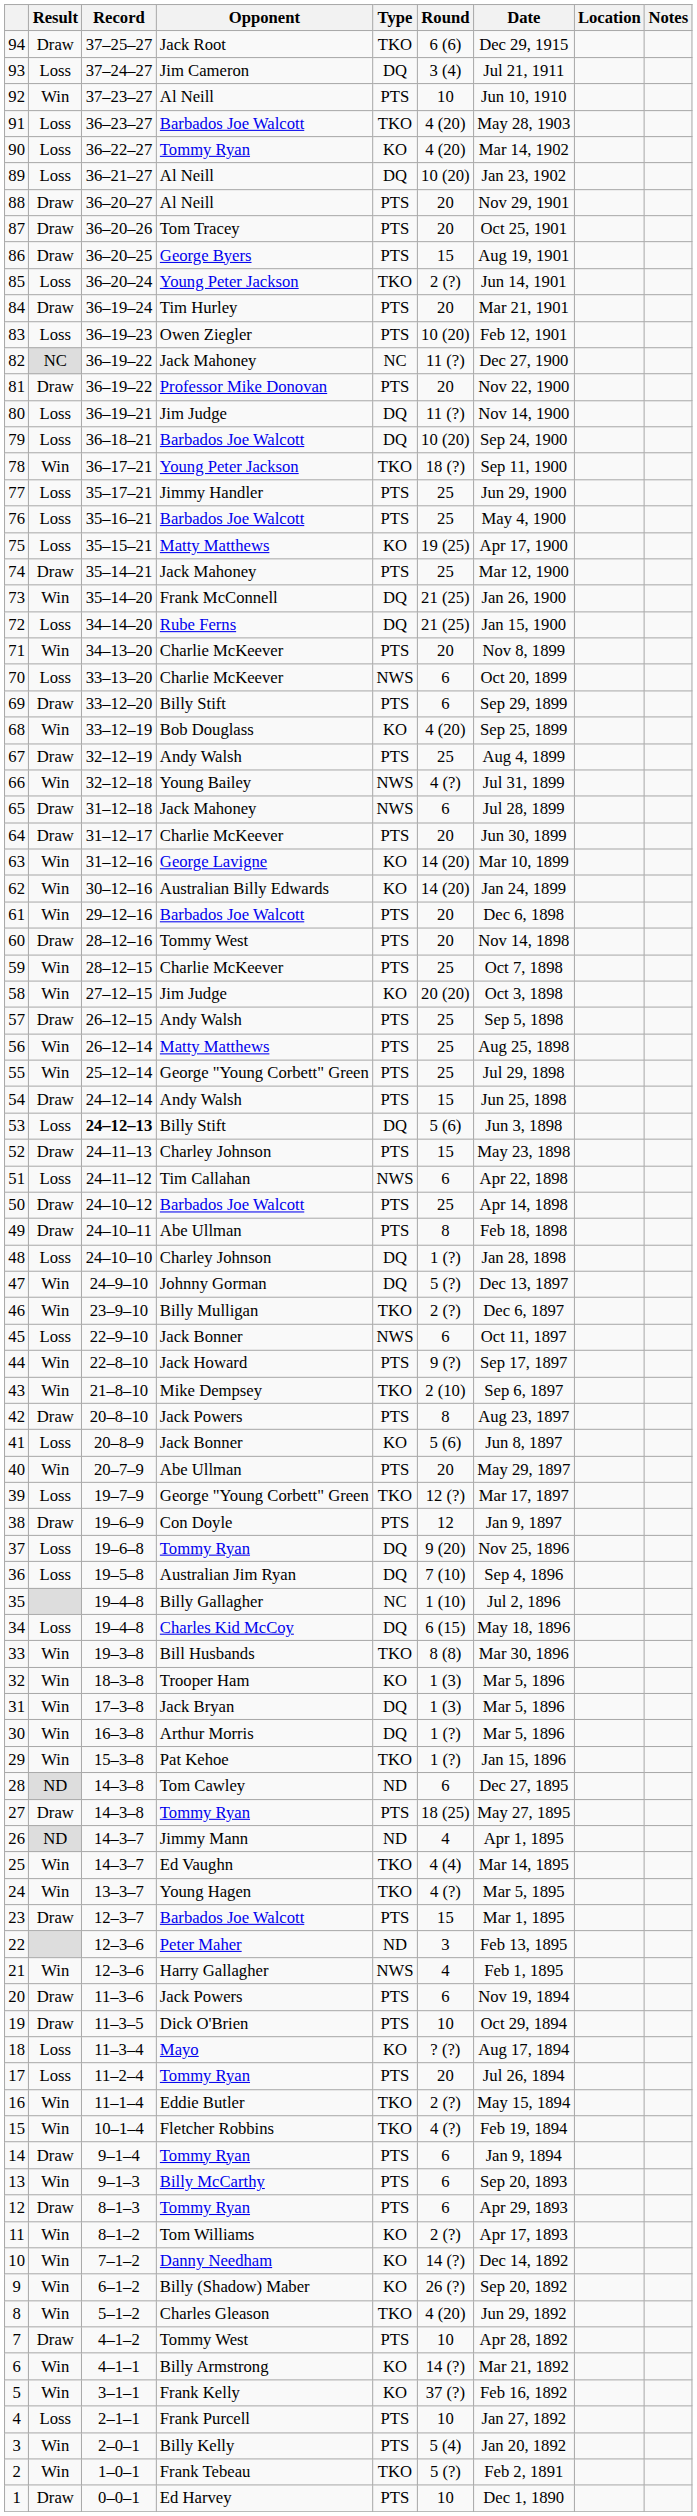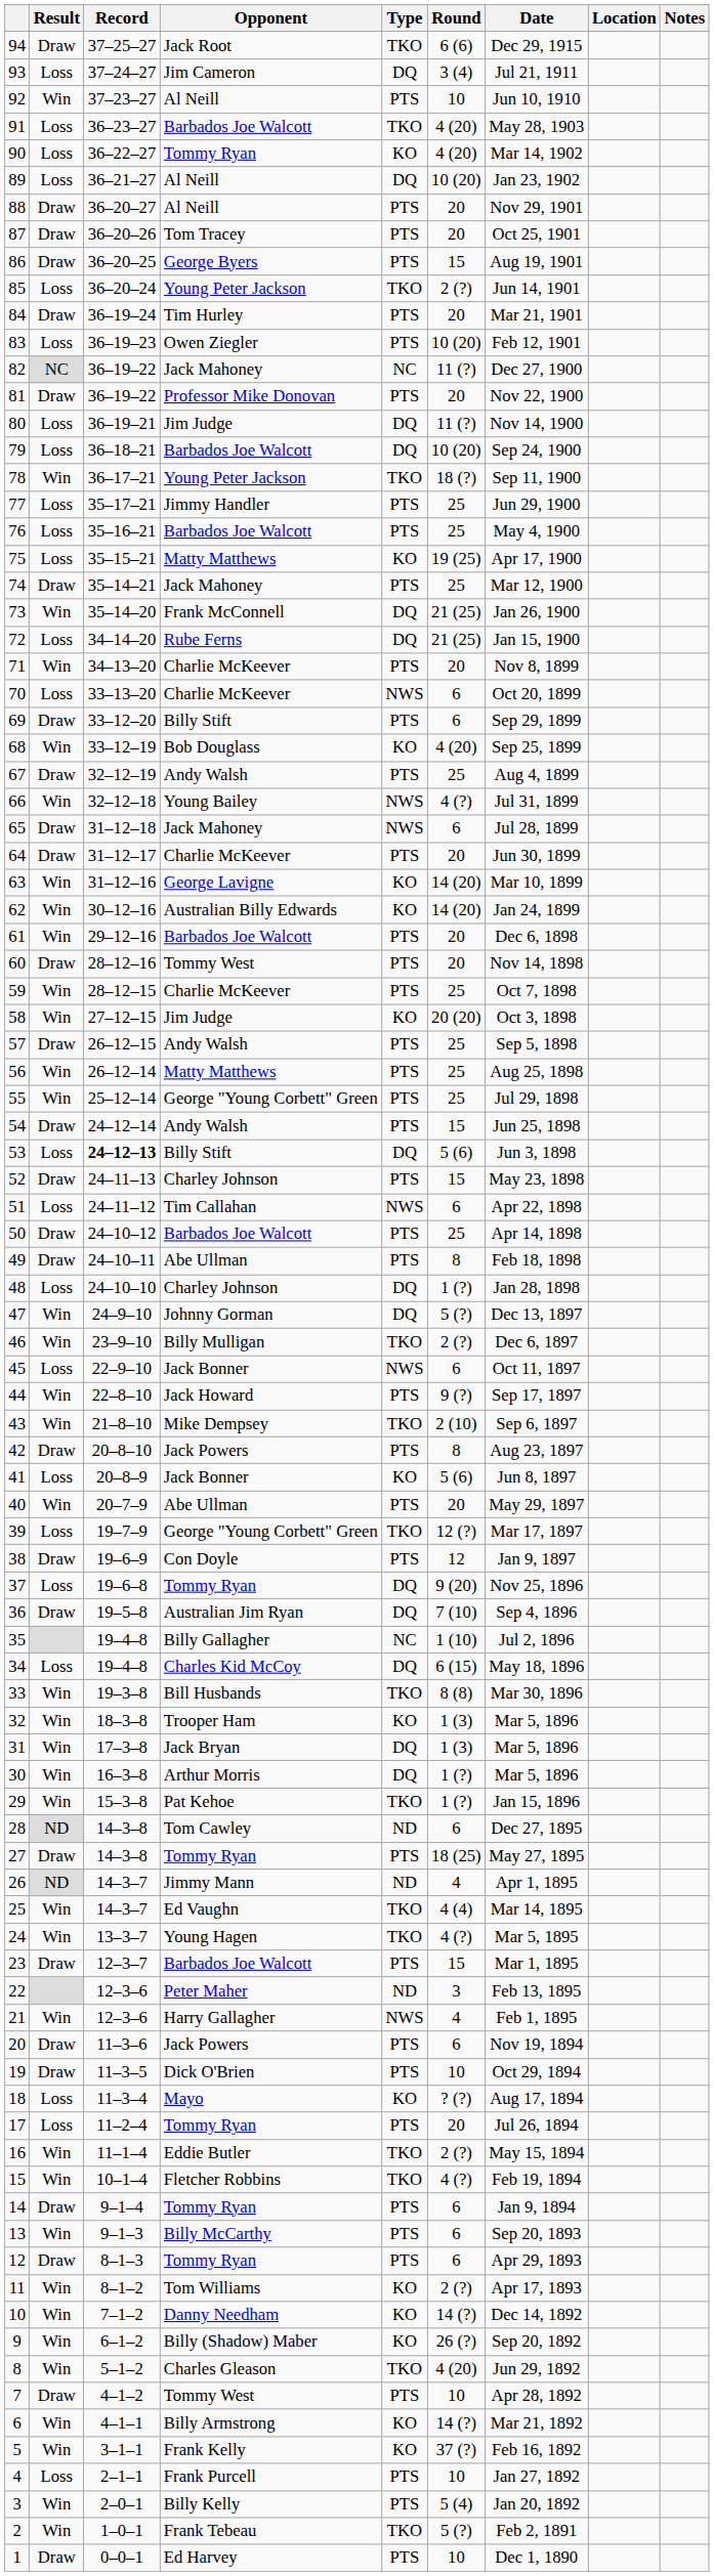36 | Result: Loss -> Draw
